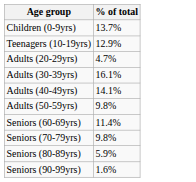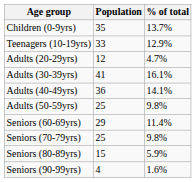+ column: Population | 35 | 33 | 12 | 41 | 36 | 25 | 29 | 25 | 15 | 4
